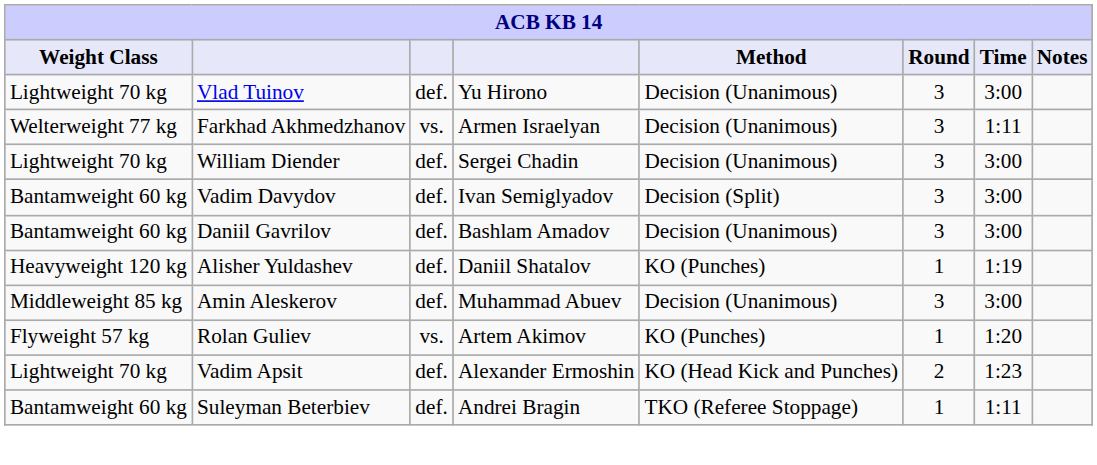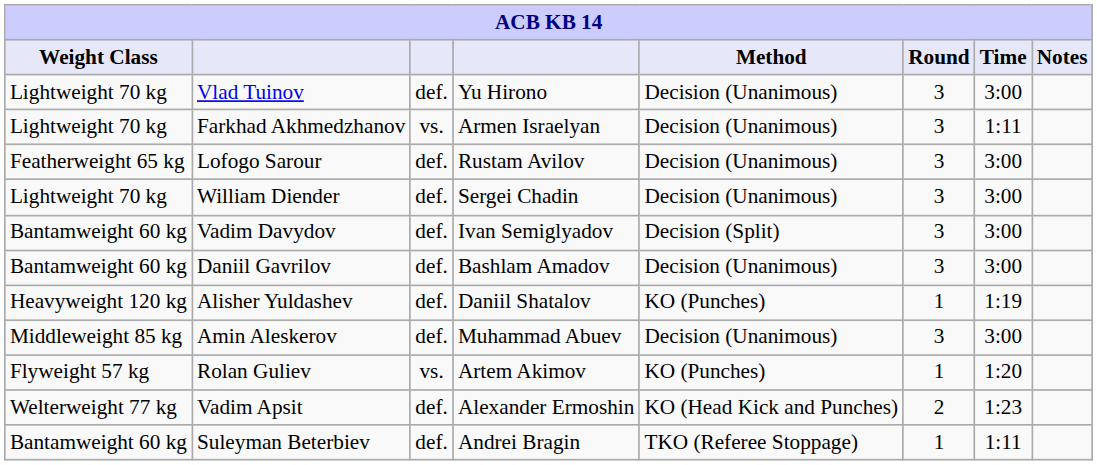Farkhad Akhmedzhanov | Weight Class: Welterweight 77 kg -> Lightweight 70 kg
+ row: Featherweight 65 kg | Lofogo Sarour | def. | Rustam Avilov | Decision (Unanimous) | 3 | 3:00
Vadim Apsit | Weight Class: Lightweight 70 kg -> Welterweight 77 kg
